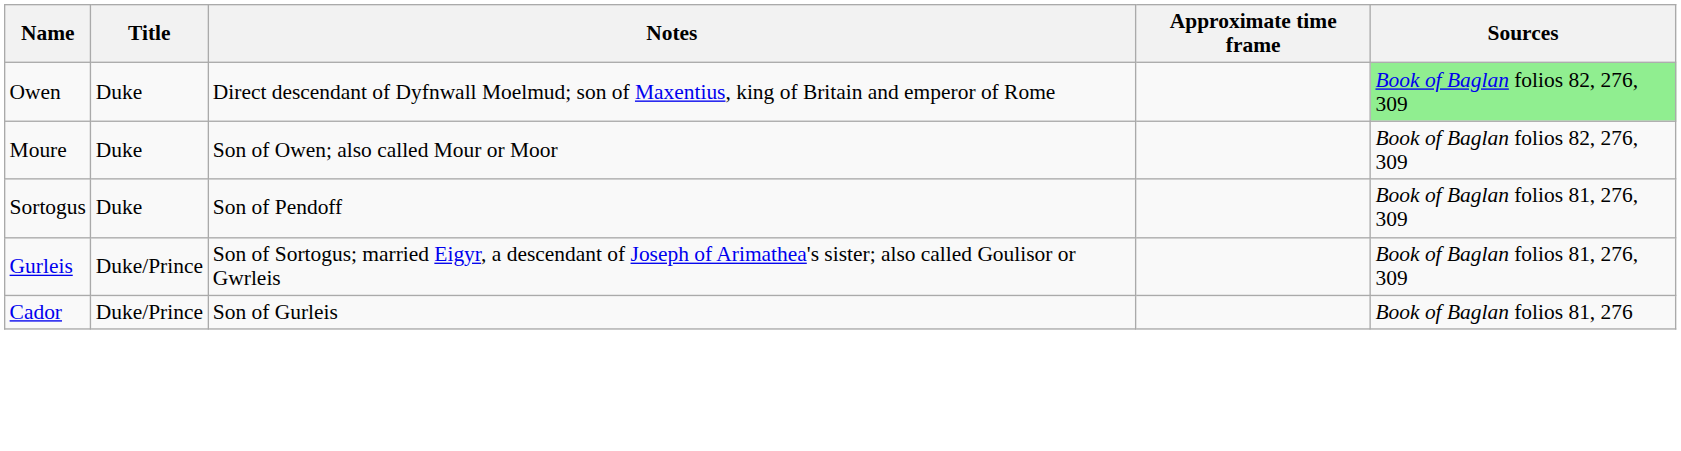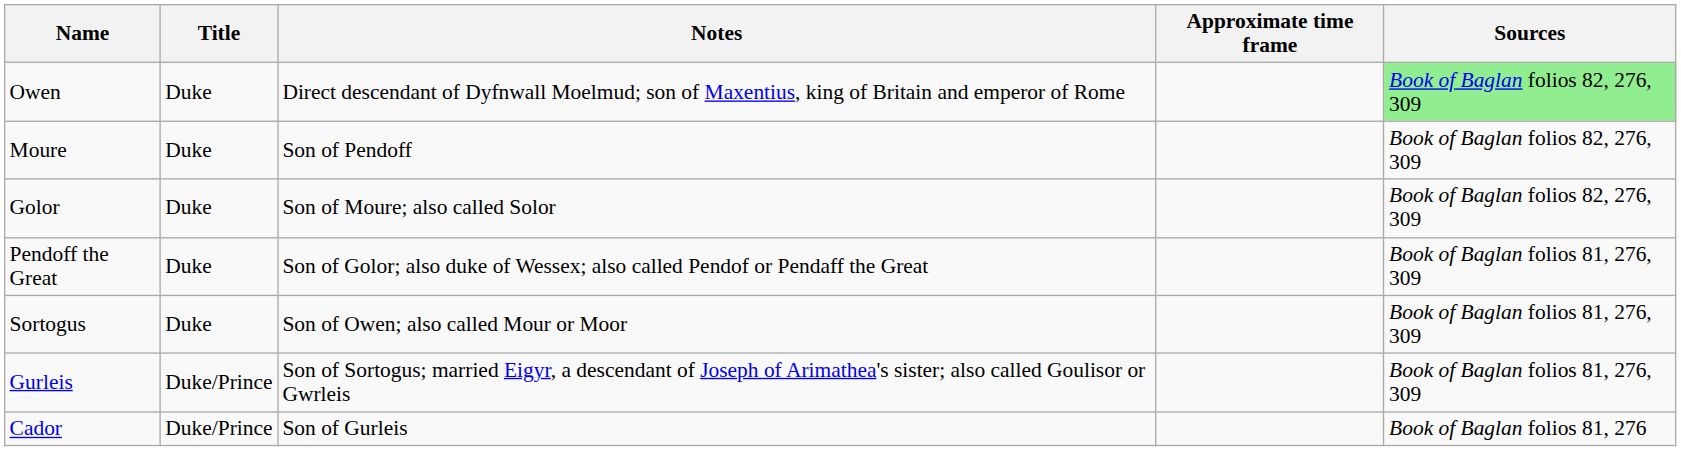Moure | Notes: Son of Owen; also called Mour or Moor -> Son of Pendoff
+ row: Golor | Duke | Son of Moure; also called Solor | Book of Baglan folios 82, 276, 309
+ row: Pendoff the Great | Duke | Son of Golor; also duke of Wessex; also called Pendof or Pendaff the Great | Book of Baglan folios 81, 276, 309
Sortogus | Notes: Son of Pendoff -> Son of Owen; also called Mour or Moor
